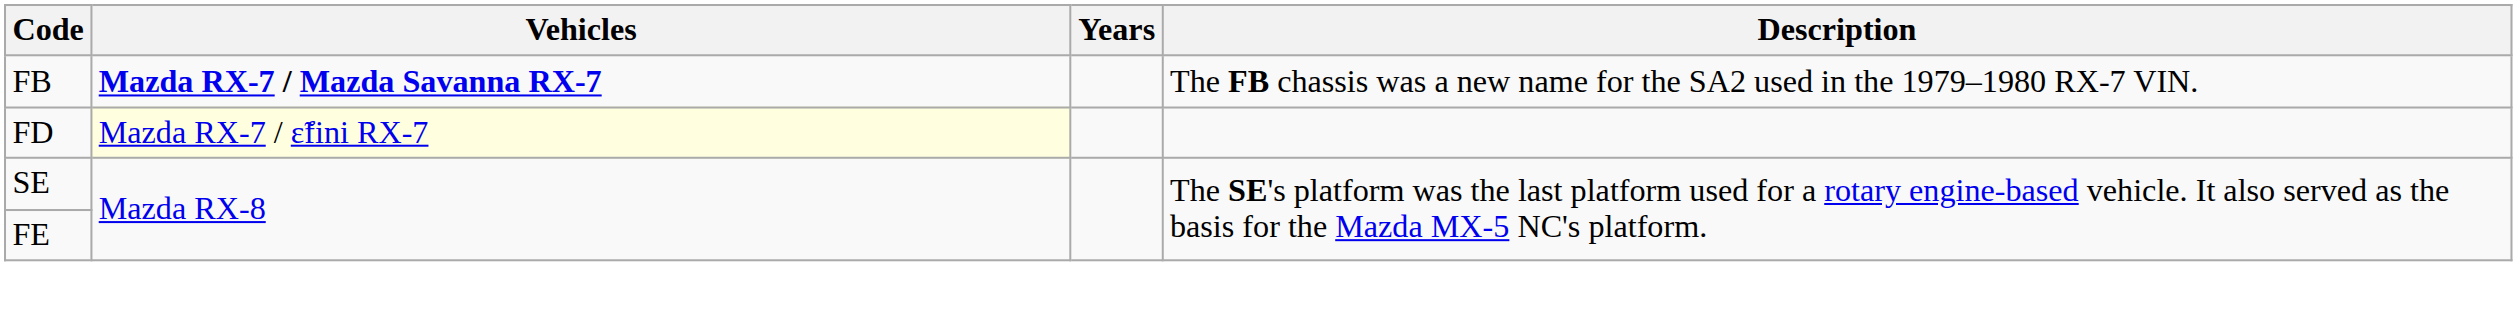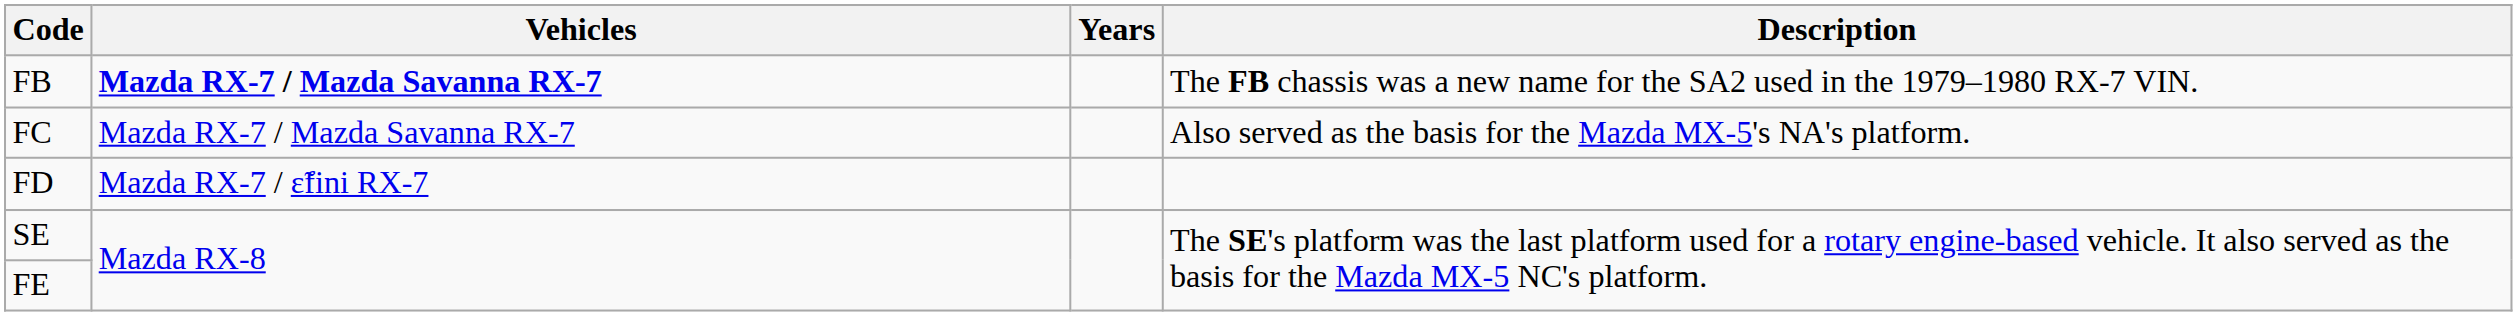+ row: FC | Mazda RX-7 / Mazda Savanna RX-7 | Also served as the basis for the Mazda MX-5's NA's platform.
FD | Vehicles: lightyellow background -> no background
